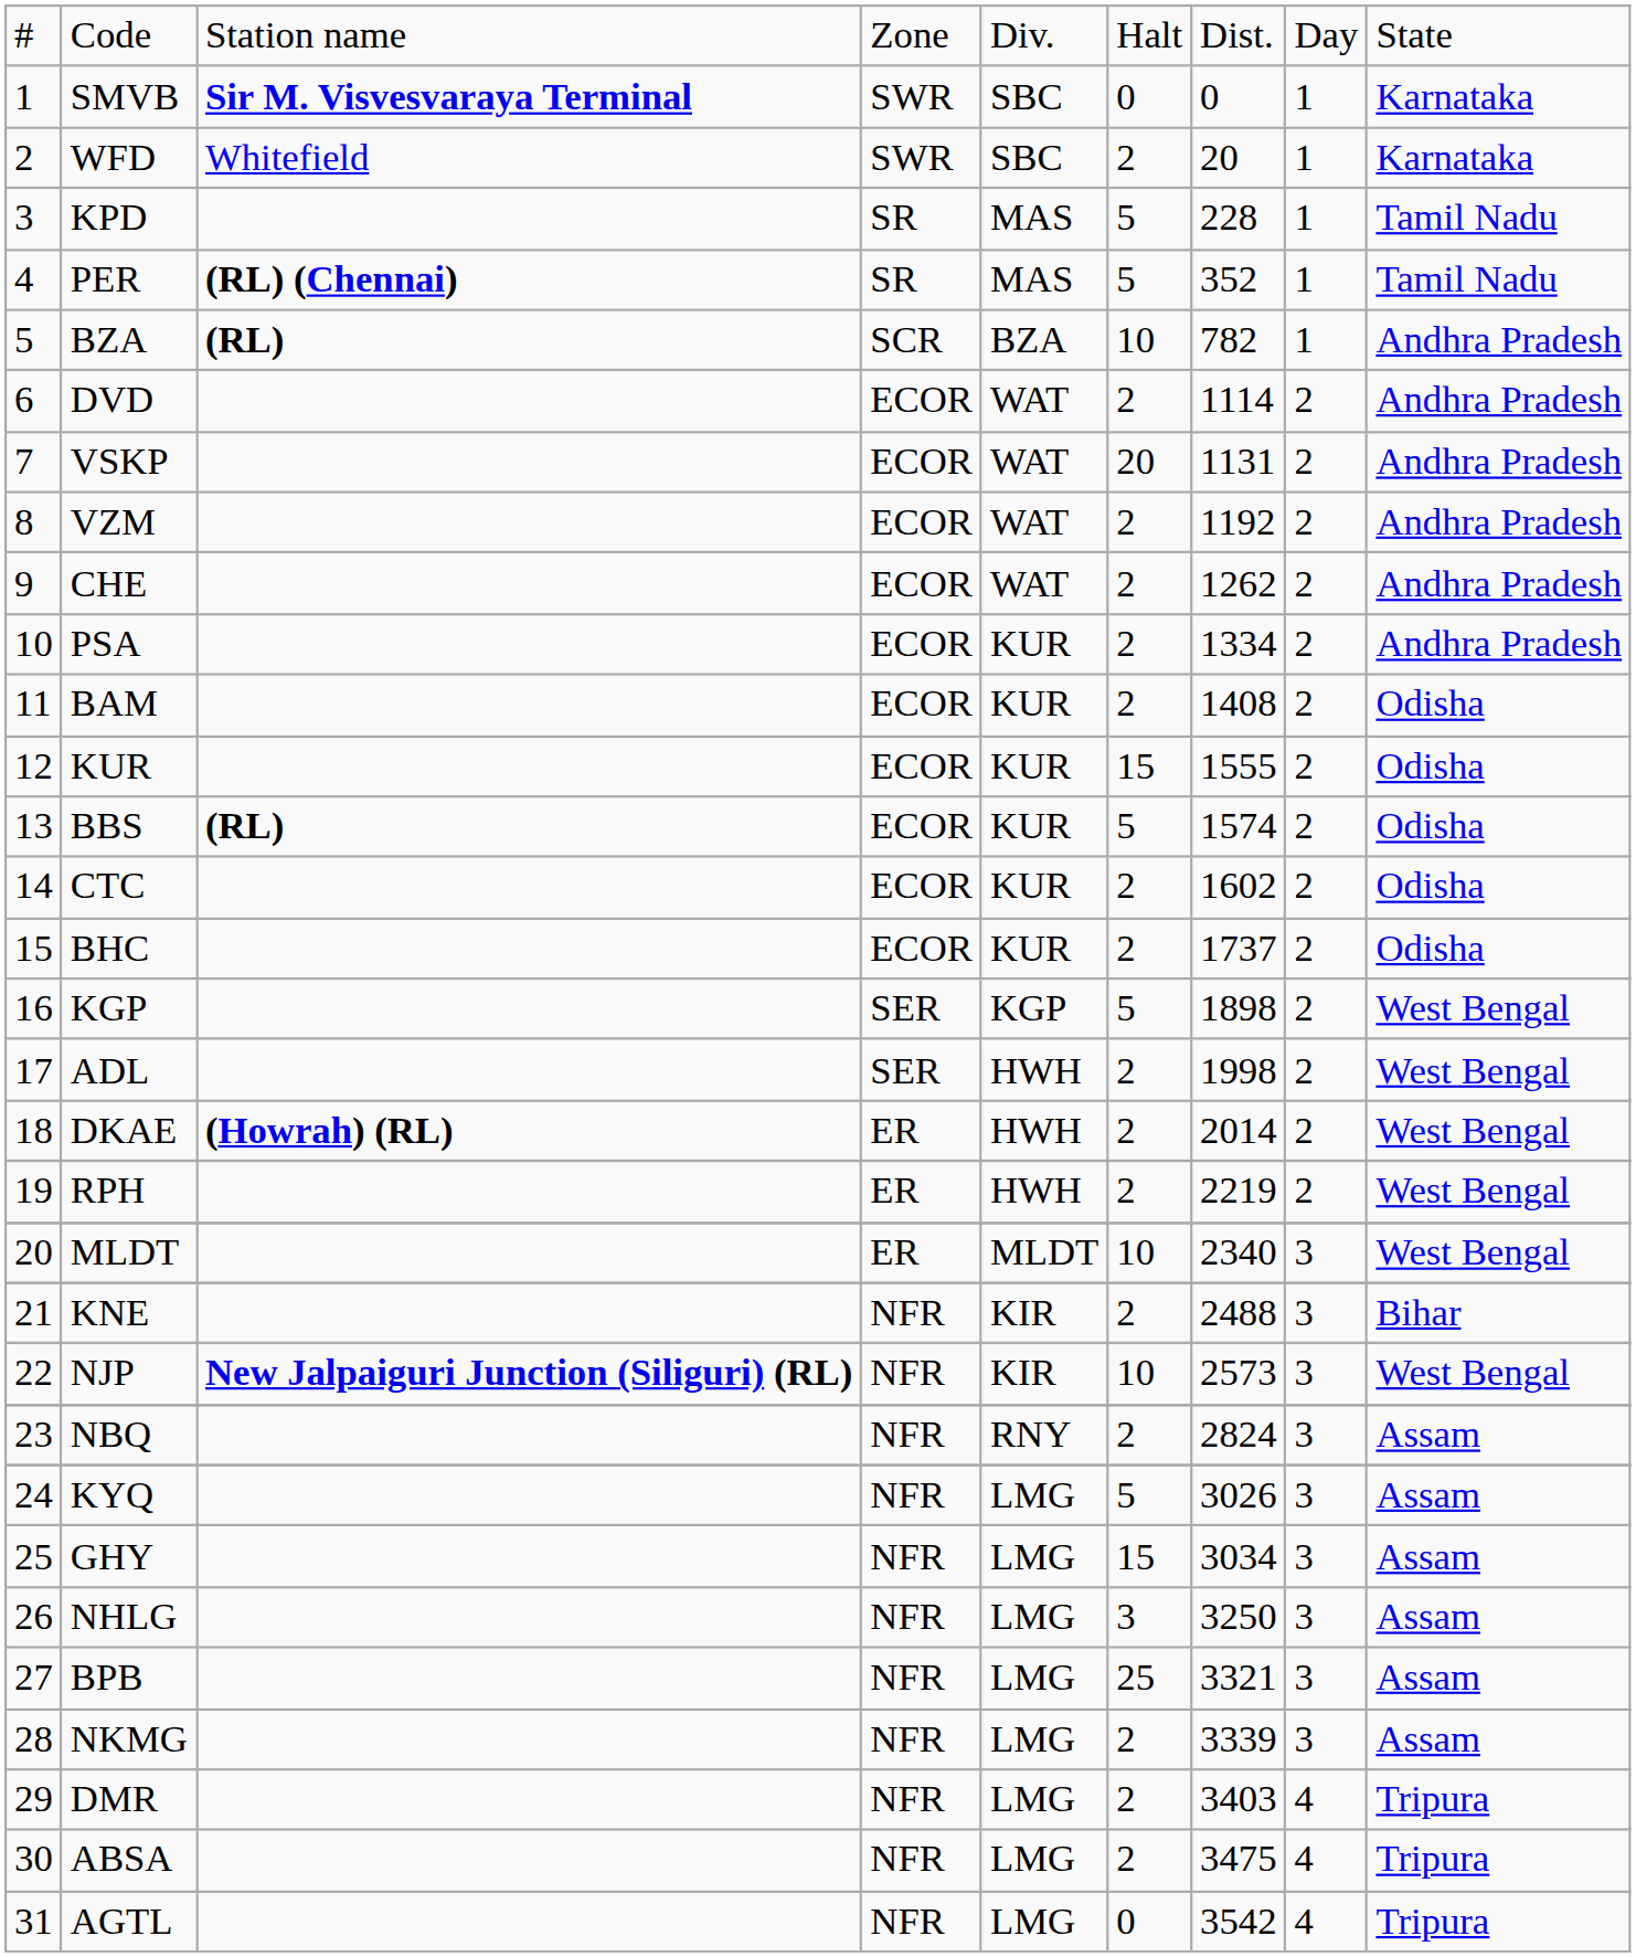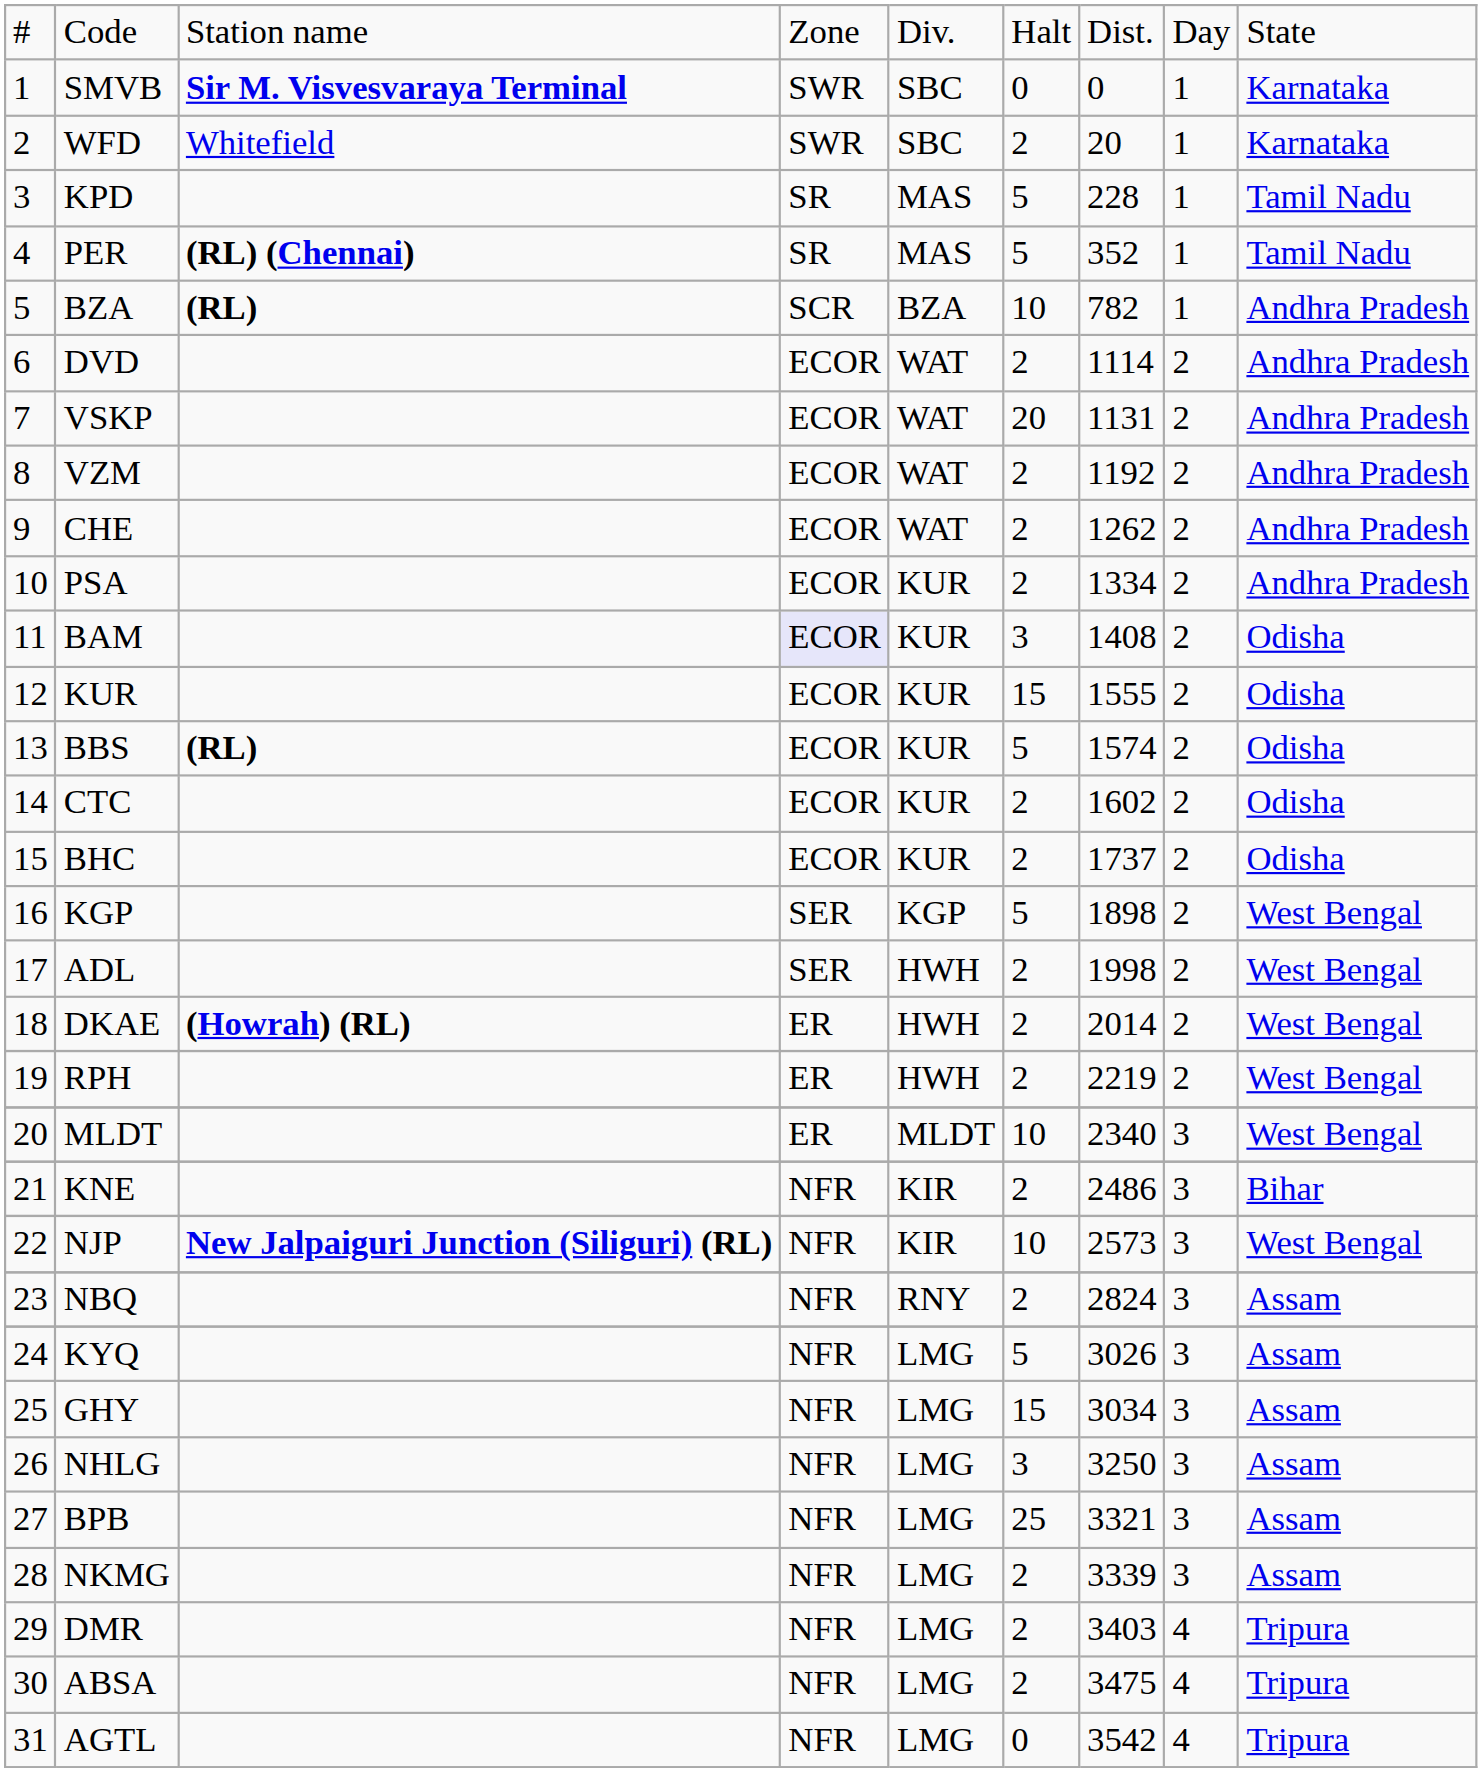BAM | column 4: no background -> lavender background
BAM | column 6: 2 -> 3
KNE | column 7: 2488 -> 2486
